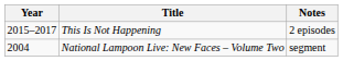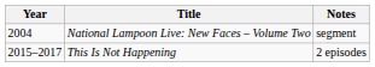rows swapped: National Lampoon Live: New Faces – Volume Two <-> This Is Not Happening
